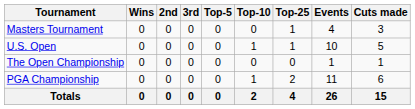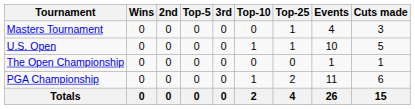columns swapped: 3rd <-> Top-5
